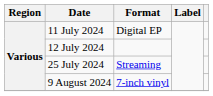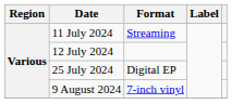11 July 2024 | Format: Digital EP -> Streaming
25 July 2024 | Format: Streaming -> Digital EP
